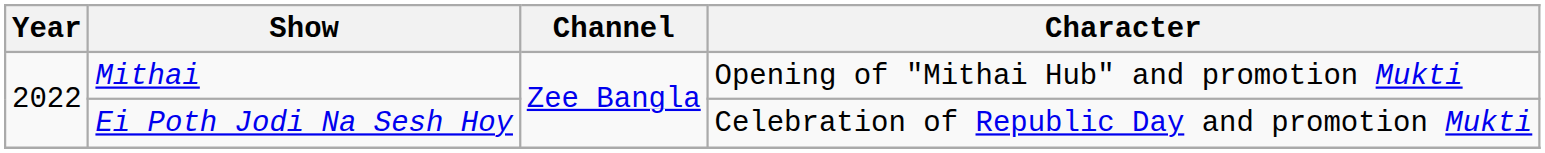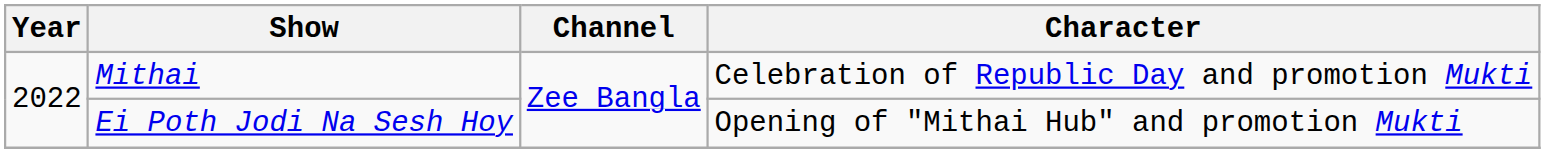Mithai | Character: Opening of "Mithai Hub" and promotion Mukti -> Celebration of Republic Day and promotion Mukti
Ei Poth Jodi Na Sesh Hoy | Character: Celebration of Republic Day and promotion Mukti -> Opening of "Mithai Hub" and promotion Mukti
